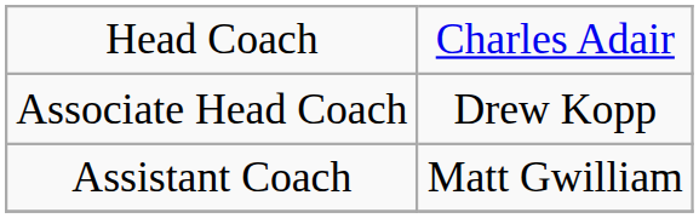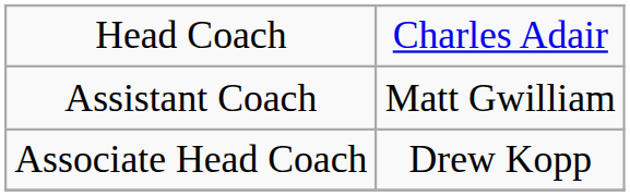rows swapped: Associate Head Coach <-> Assistant Coach
